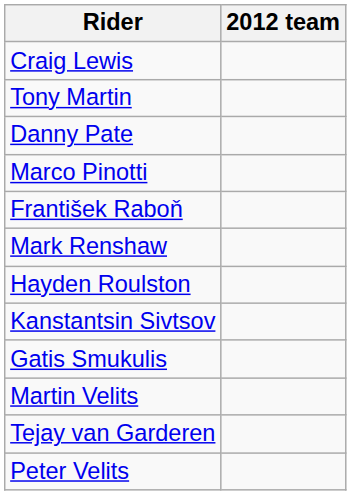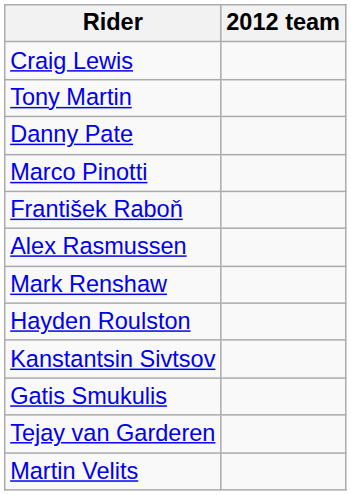+ row: Alex Rasmussen
rows swapped: Tejay van Garderen <-> Martin Velits
- row: Peter Velits
